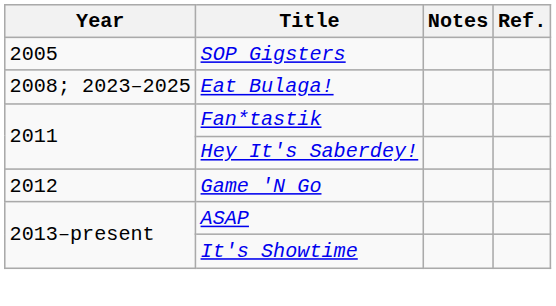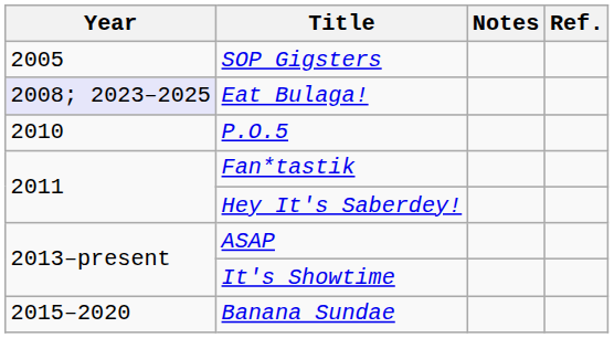Eat Bulaga! | Year: no background -> lavender background
+ row: 2010 | P.O.5
- row: 2012 | Game 'N Go
+ row: 2015–2020 | Banana Sundae
